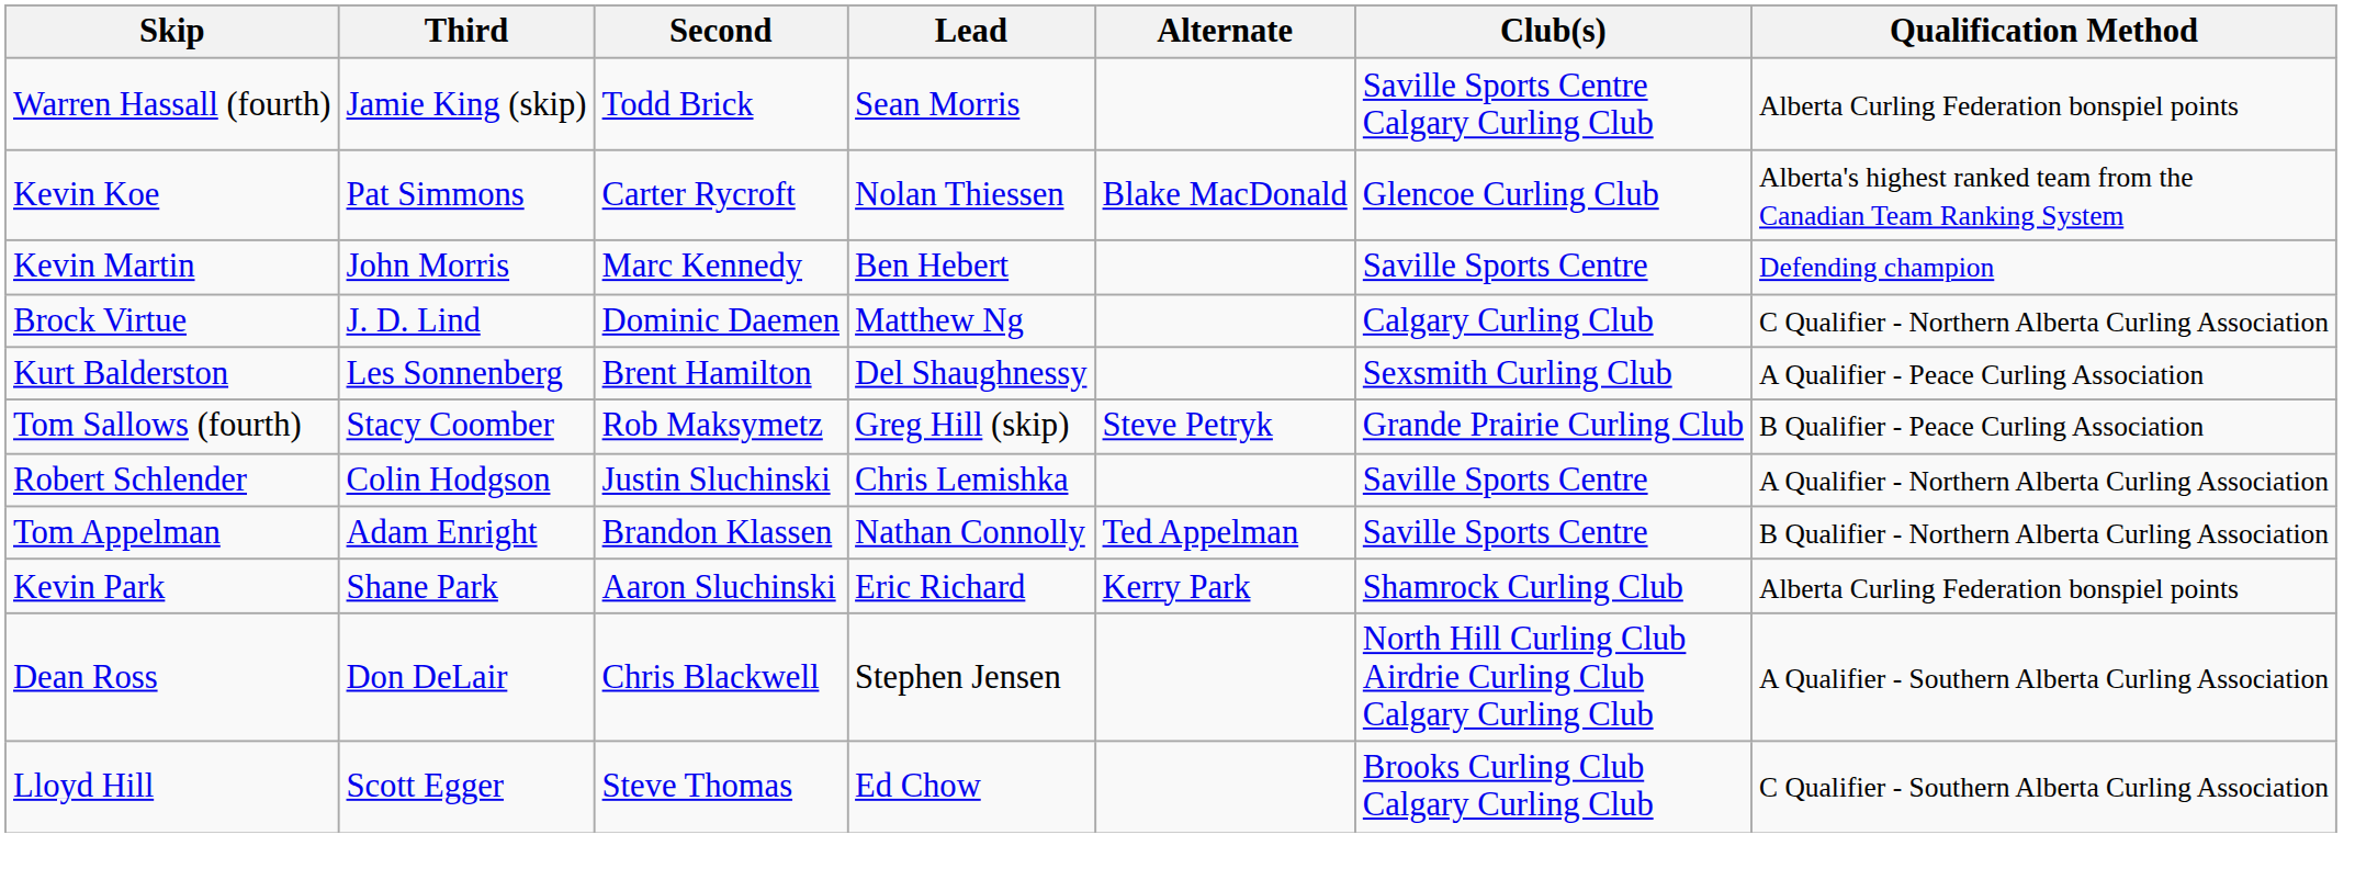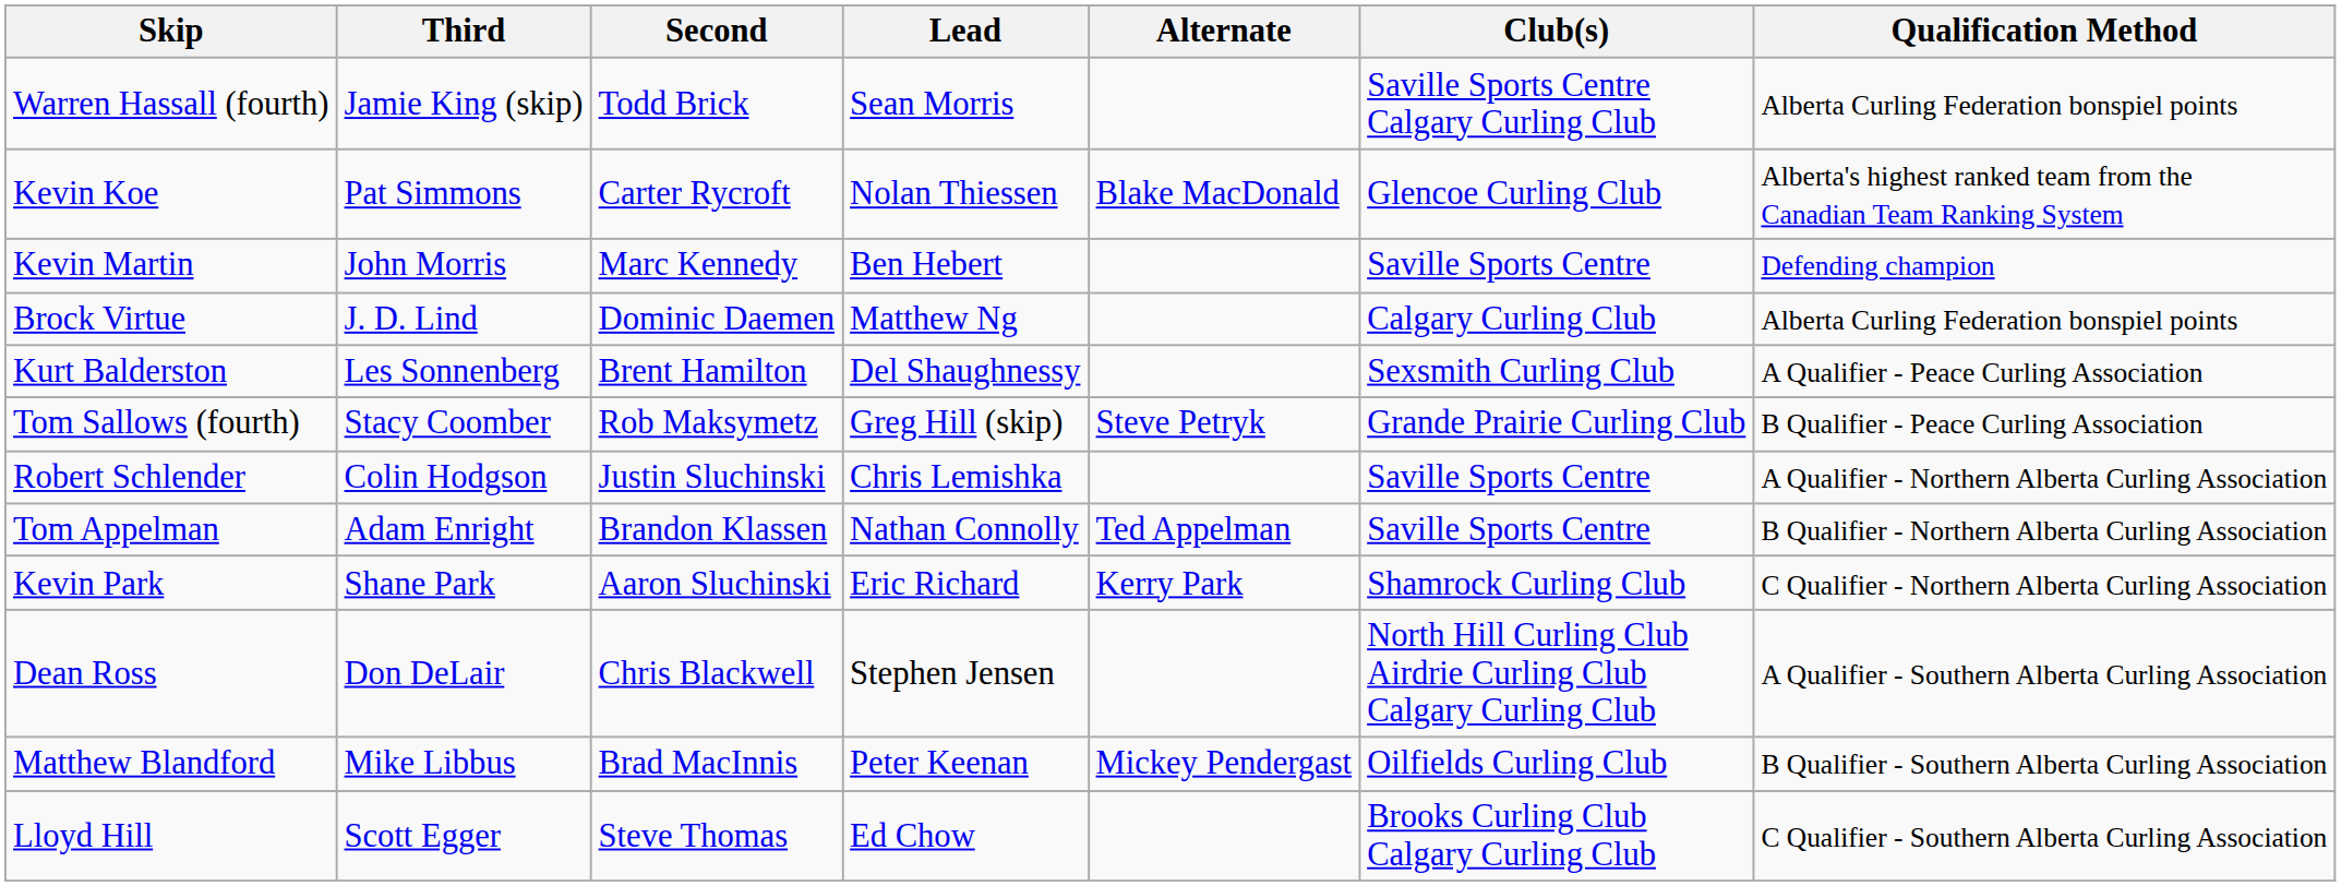Brock Virtue | Qualification Method: C Qualifier - Northern Alberta Curling Association -> Alberta Curling Federation bonspiel points
Kevin Park | Qualification Method: Alberta Curling Federation bonspiel points -> C Qualifier - Northern Alberta Curling Association
+ row: Matthew Blandford | Mike Libbus | Brad MacInnis | Peter Keenan | Mickey Pendergast | Oilfields Curling Club | B Qualifier - Southern Alberta Curling Association
